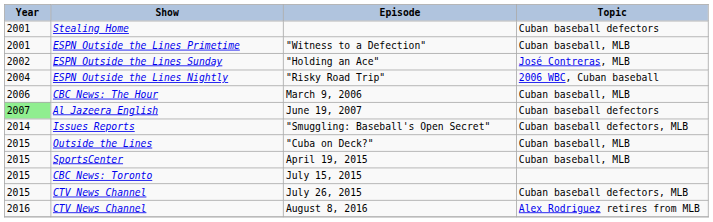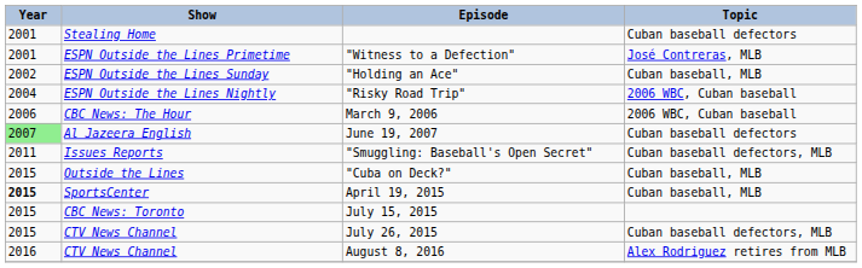"Witness to a Defection" | Topic: Cuban baseball, MLB -> José Contreras, MLB
"Holding an Ace" | Topic: José Contreras, MLB -> Cuban baseball, MLB
March 9, 2006 | Topic: Cuban baseball, MLB -> 2006 WBC, Cuban baseball
"Smuggling: Baseball's Open Secret" | Year: 2014 -> 2011
April 19, 2015 | Year: normal -> bold
